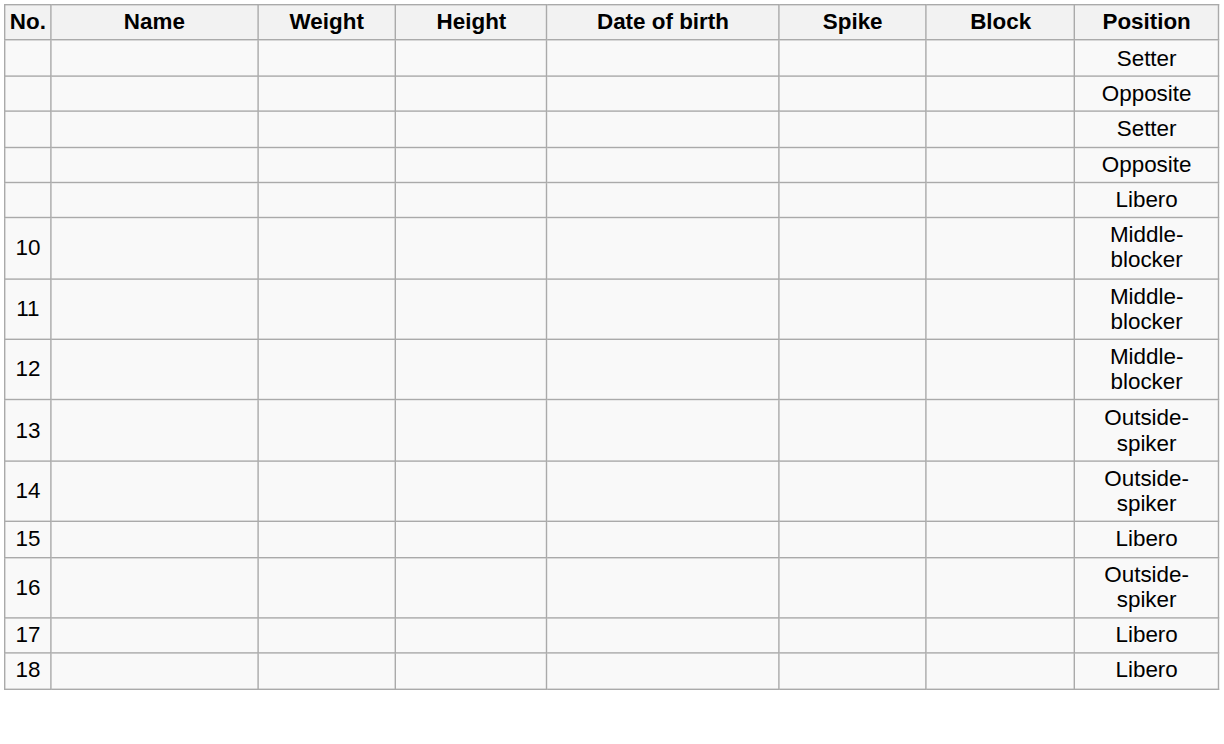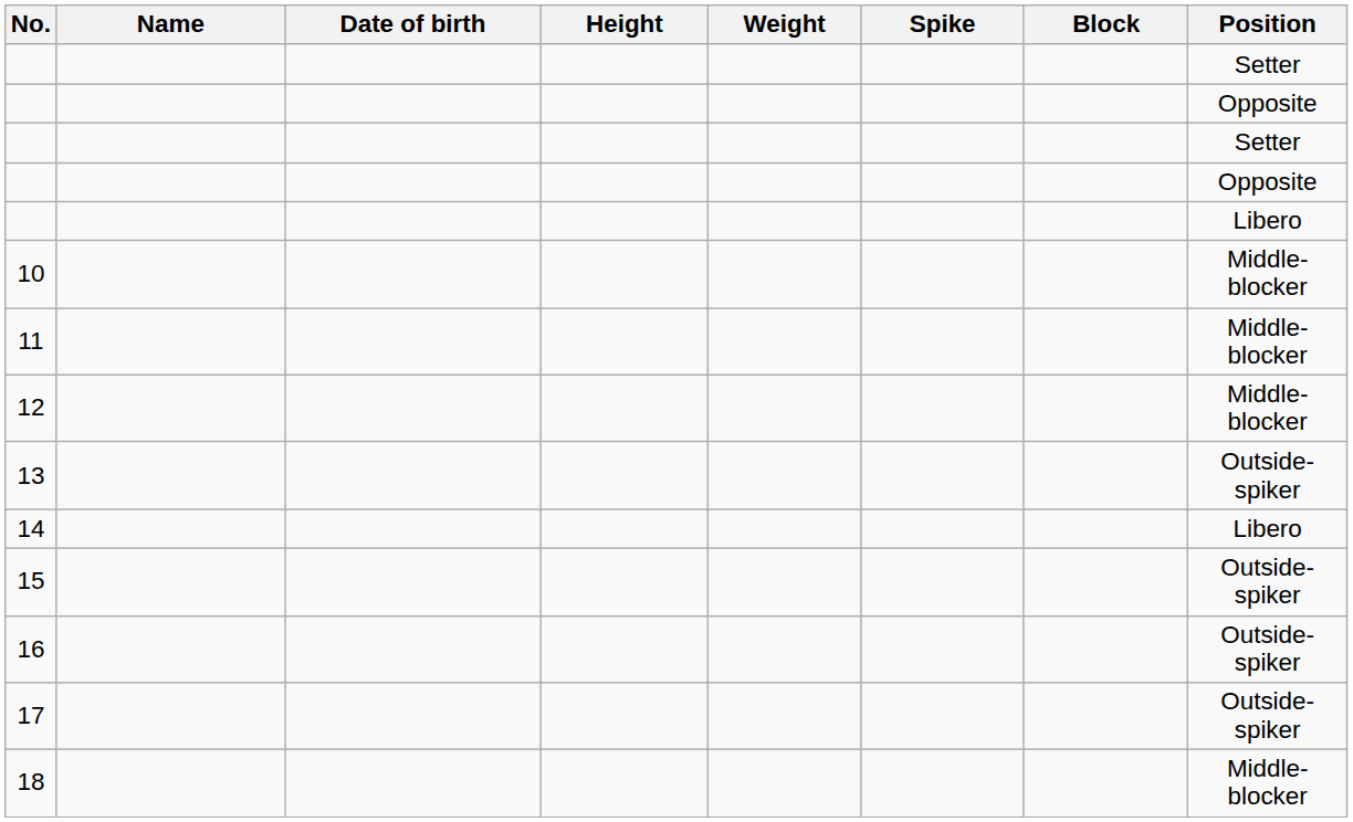columns swapped: Date of birth <-> Weight
14 | Position: Outside-spiker -> Libero
15 | Position: Libero -> Outside-spiker
17 | Position: Libero -> Outside-spiker
18 | Position: Libero -> Middle-blocker
